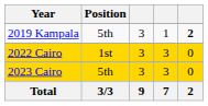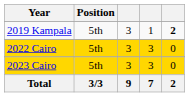2022 Cairo | Position: 1st -> 5th
